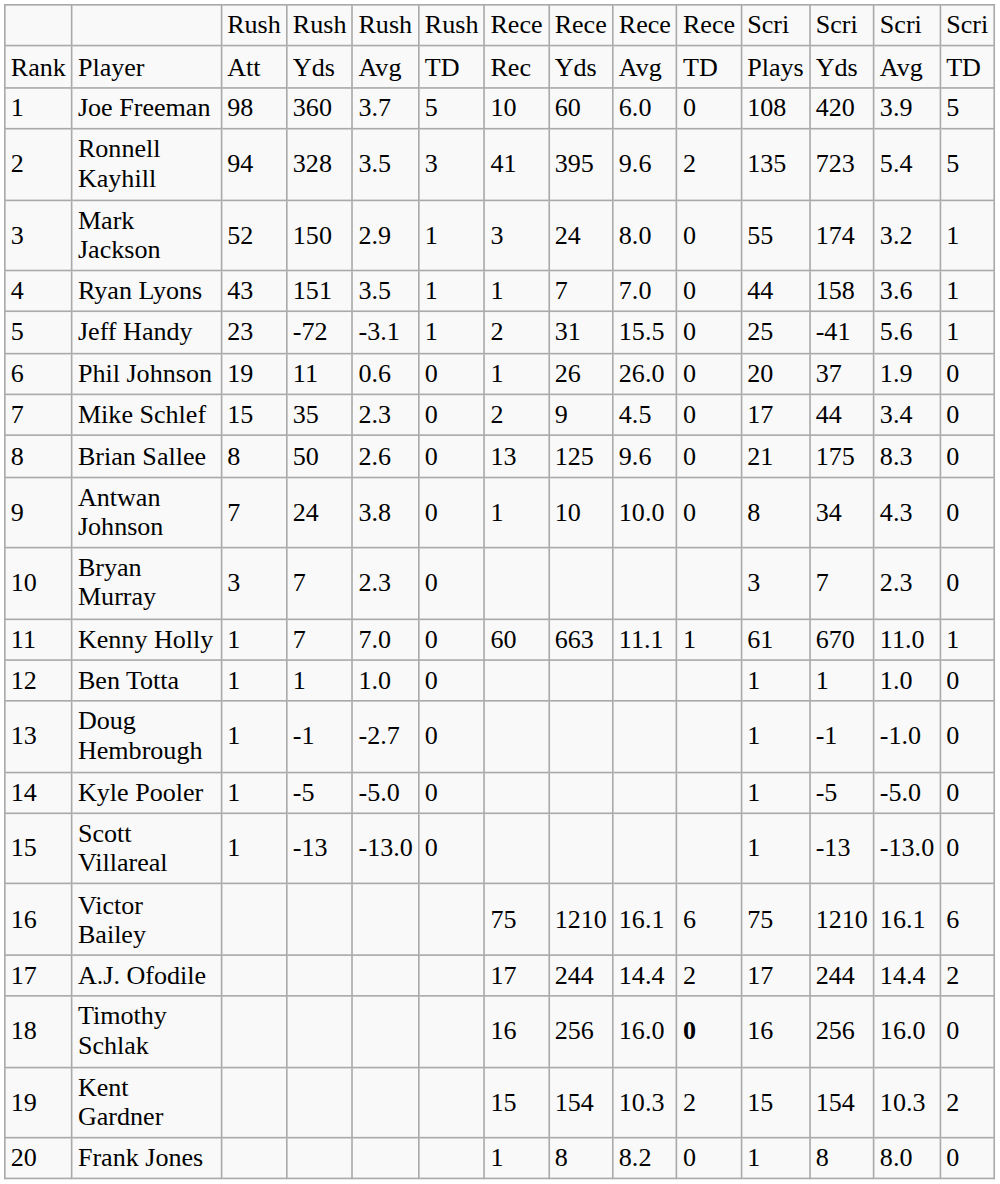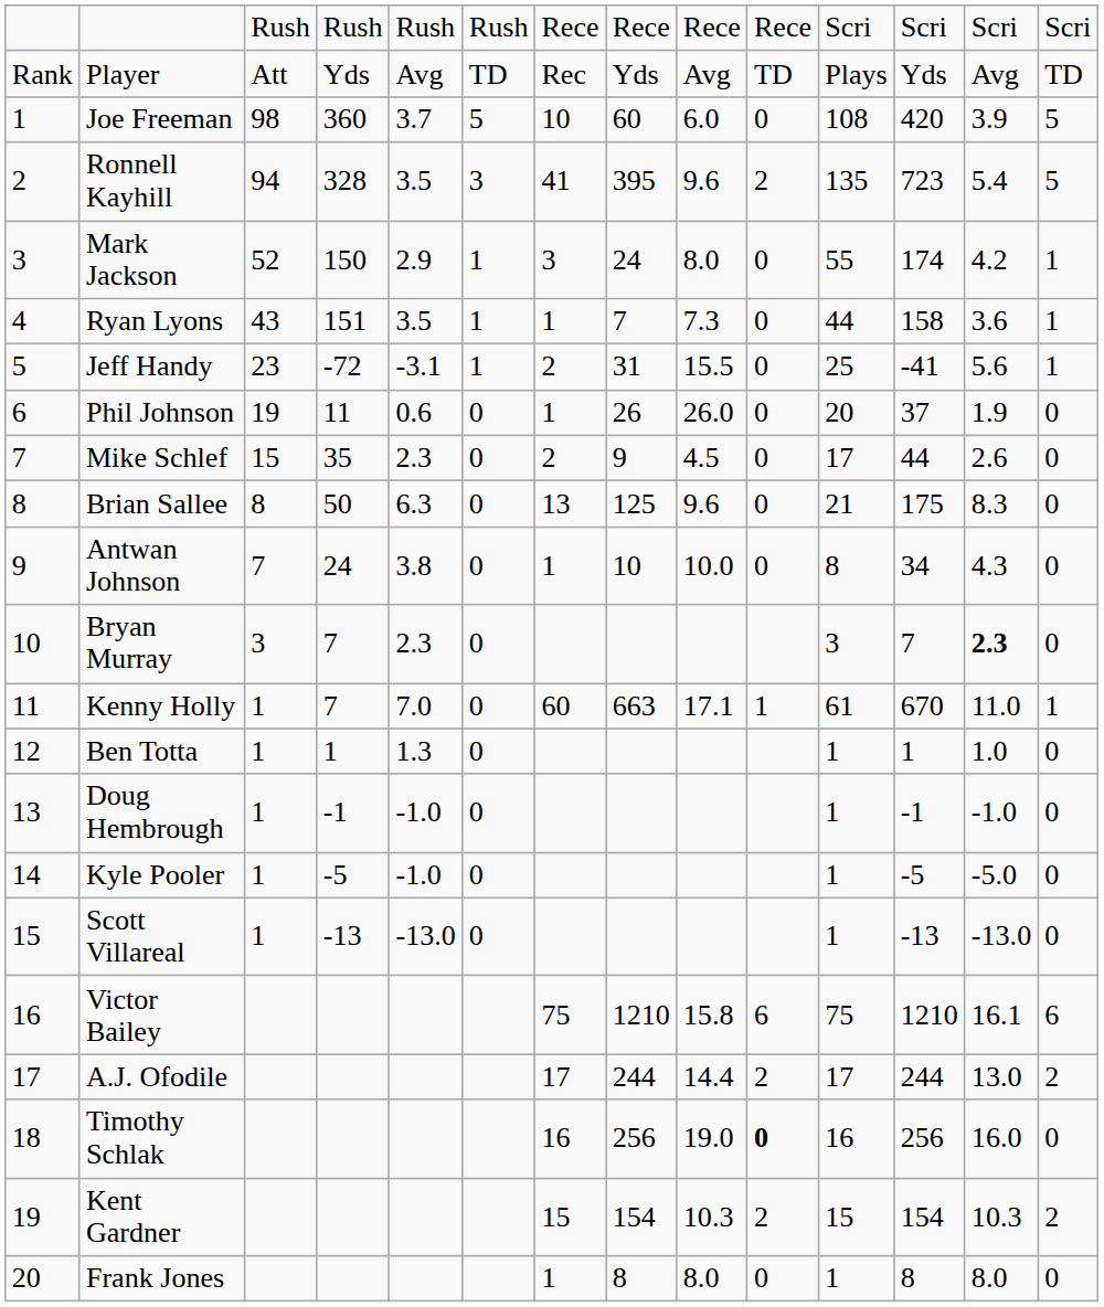Mark Jackson | column 13: 3.2 -> 4.2
Ryan Lyons | column 9: 7.0 -> 7.3
Mike Schlef | column 13: 3.4 -> 2.6
Brian Sallee | column 5: 2.6 -> 6.3
Bryan Murray | column 13: normal -> bold
Kenny Holly | column 9: 11.1 -> 17.1
Ben Totta | column 5: 1.0 -> 1.3
Doug Hembrough | column 5: -2.7 -> -1.0
Kyle Pooler | column 5: -5.0 -> -1.0
Victor Bailey | column 9: 16.1 -> 15.8
A.J. Ofodile | column 13: 14.4 -> 13.0
Timothy Schlak | column 9: 16.0 -> 19.0
Frank Jones | column 9: 8.2 -> 8.0
